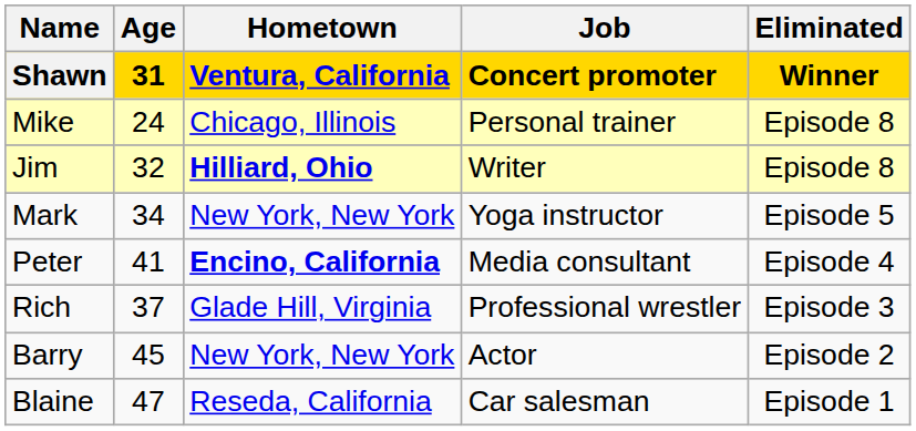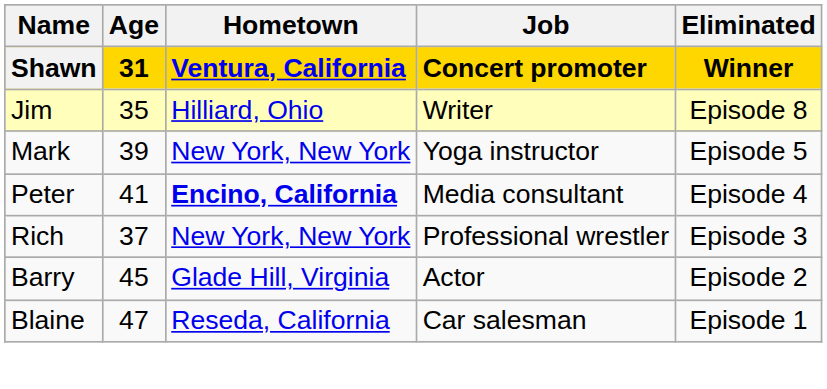- row: Mike | 24 | Chicago, Illinois | Personal trainer | Episode 8
Jim | Age: 32 -> 35
Jim | Hometown: bold -> normal
Mark | Age: 34 -> 39
Rich | Hometown: Glade Hill, Virginia -> New York, New York
Barry | Hometown: New York, New York -> Glade Hill, Virginia
